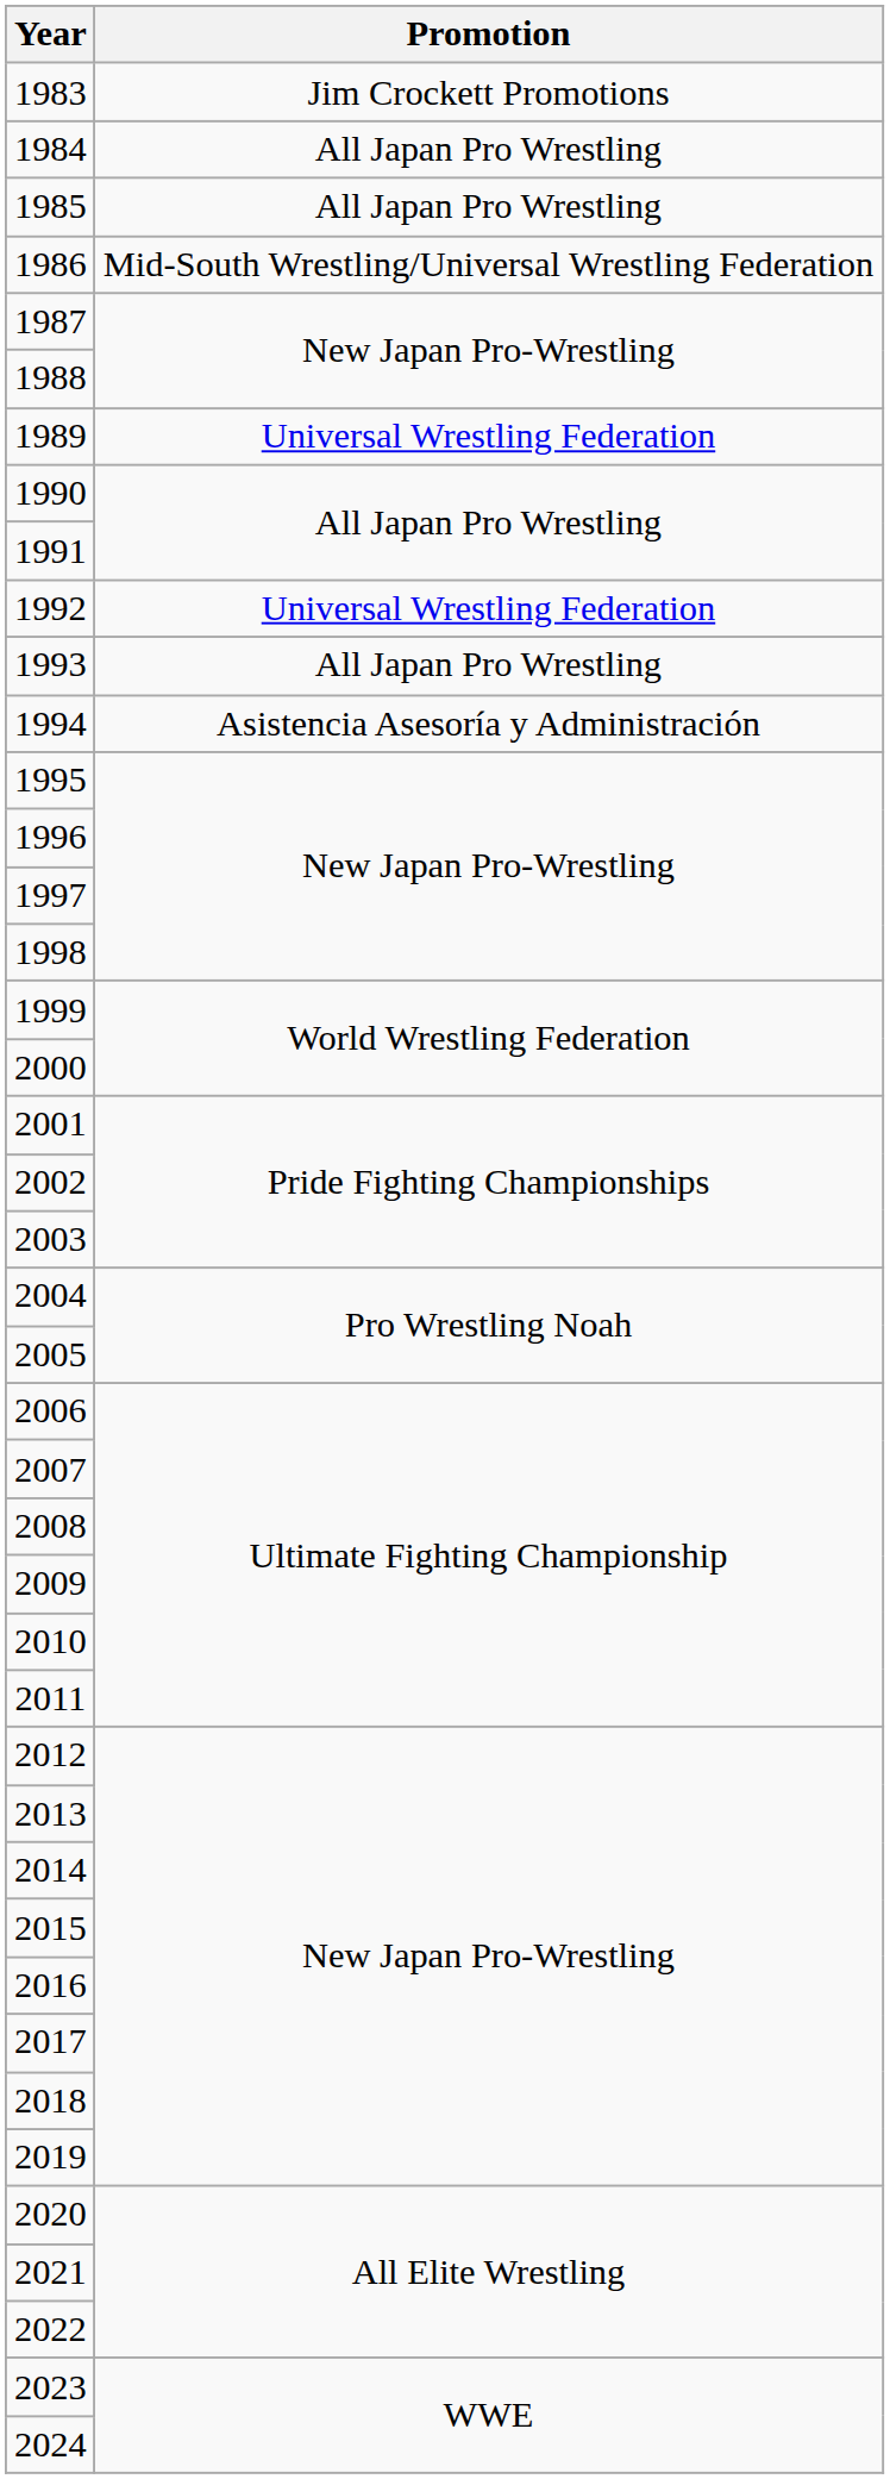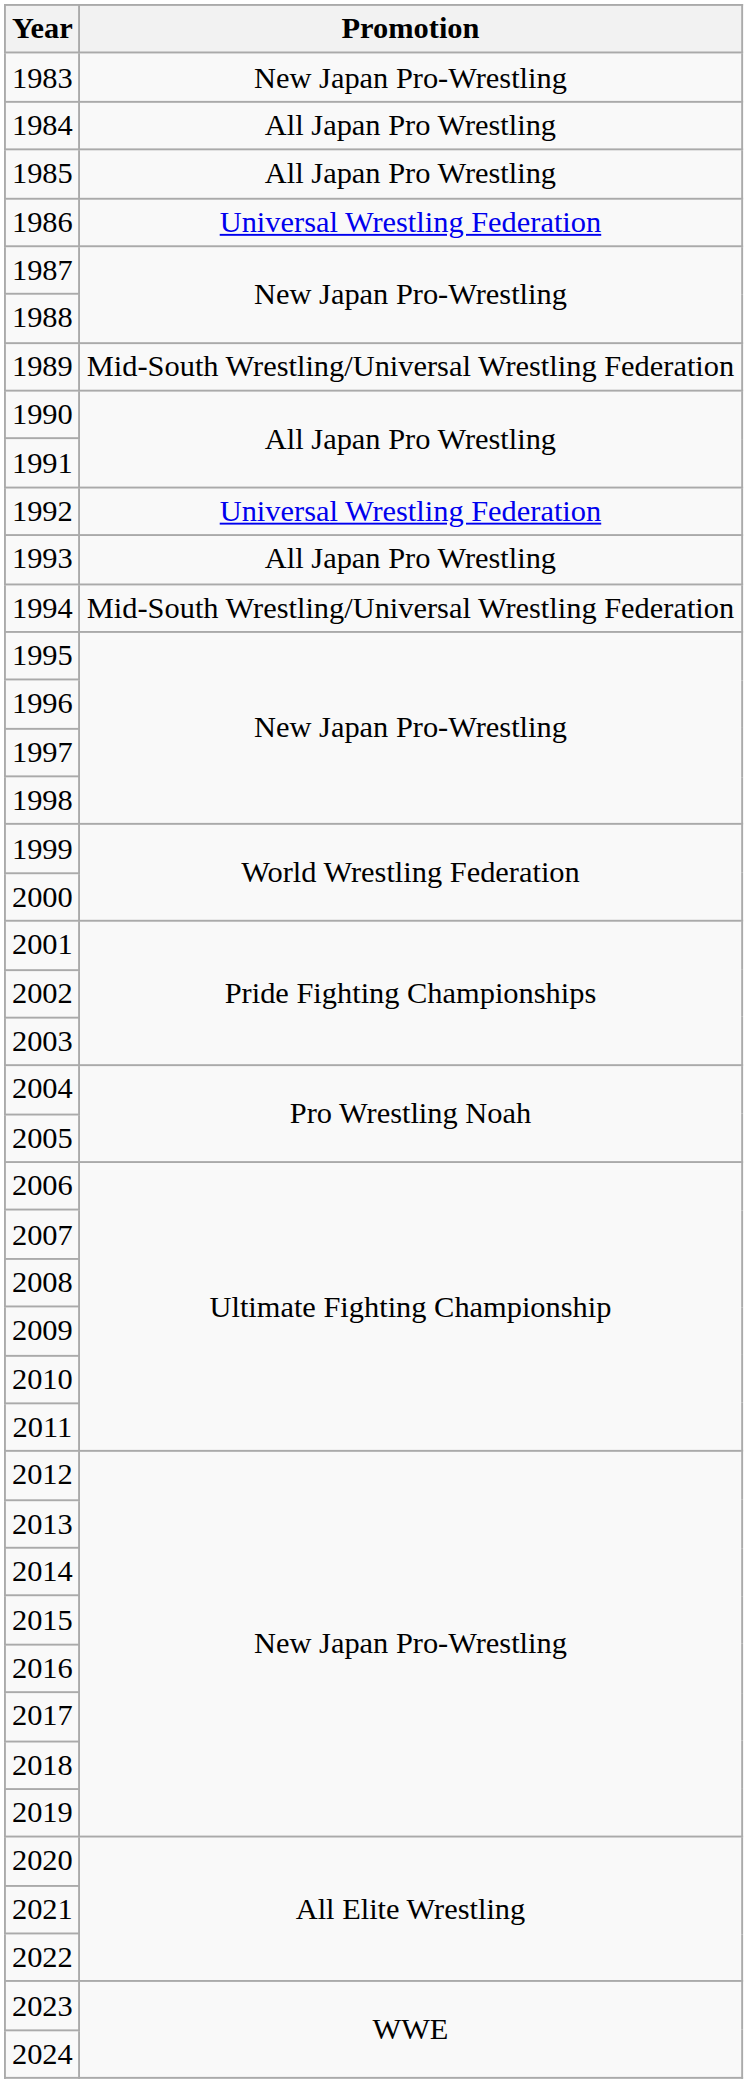1983 | Promotion: Jim Crockett Promotions -> New Japan Pro-Wrestling
1986 | Promotion: Mid-South Wrestling/Universal Wrestling Federation -> Universal Wrestling Federation
1989 | Promotion: Universal Wrestling Federation -> Mid-South Wrestling/Universal Wrestling Federation
1994 | Promotion: Asistencia Asesoría y Administración -> Mid-South Wrestling/Universal Wrestling Federation
